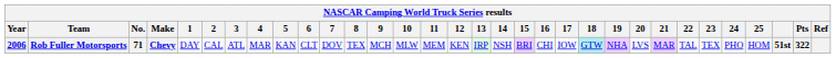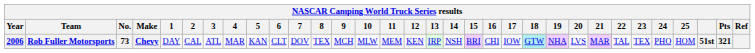Rob Fuller Motorsports | No.: 71 -> 73
Rob Fuller Motorsports | Pts: 322 -> 321
